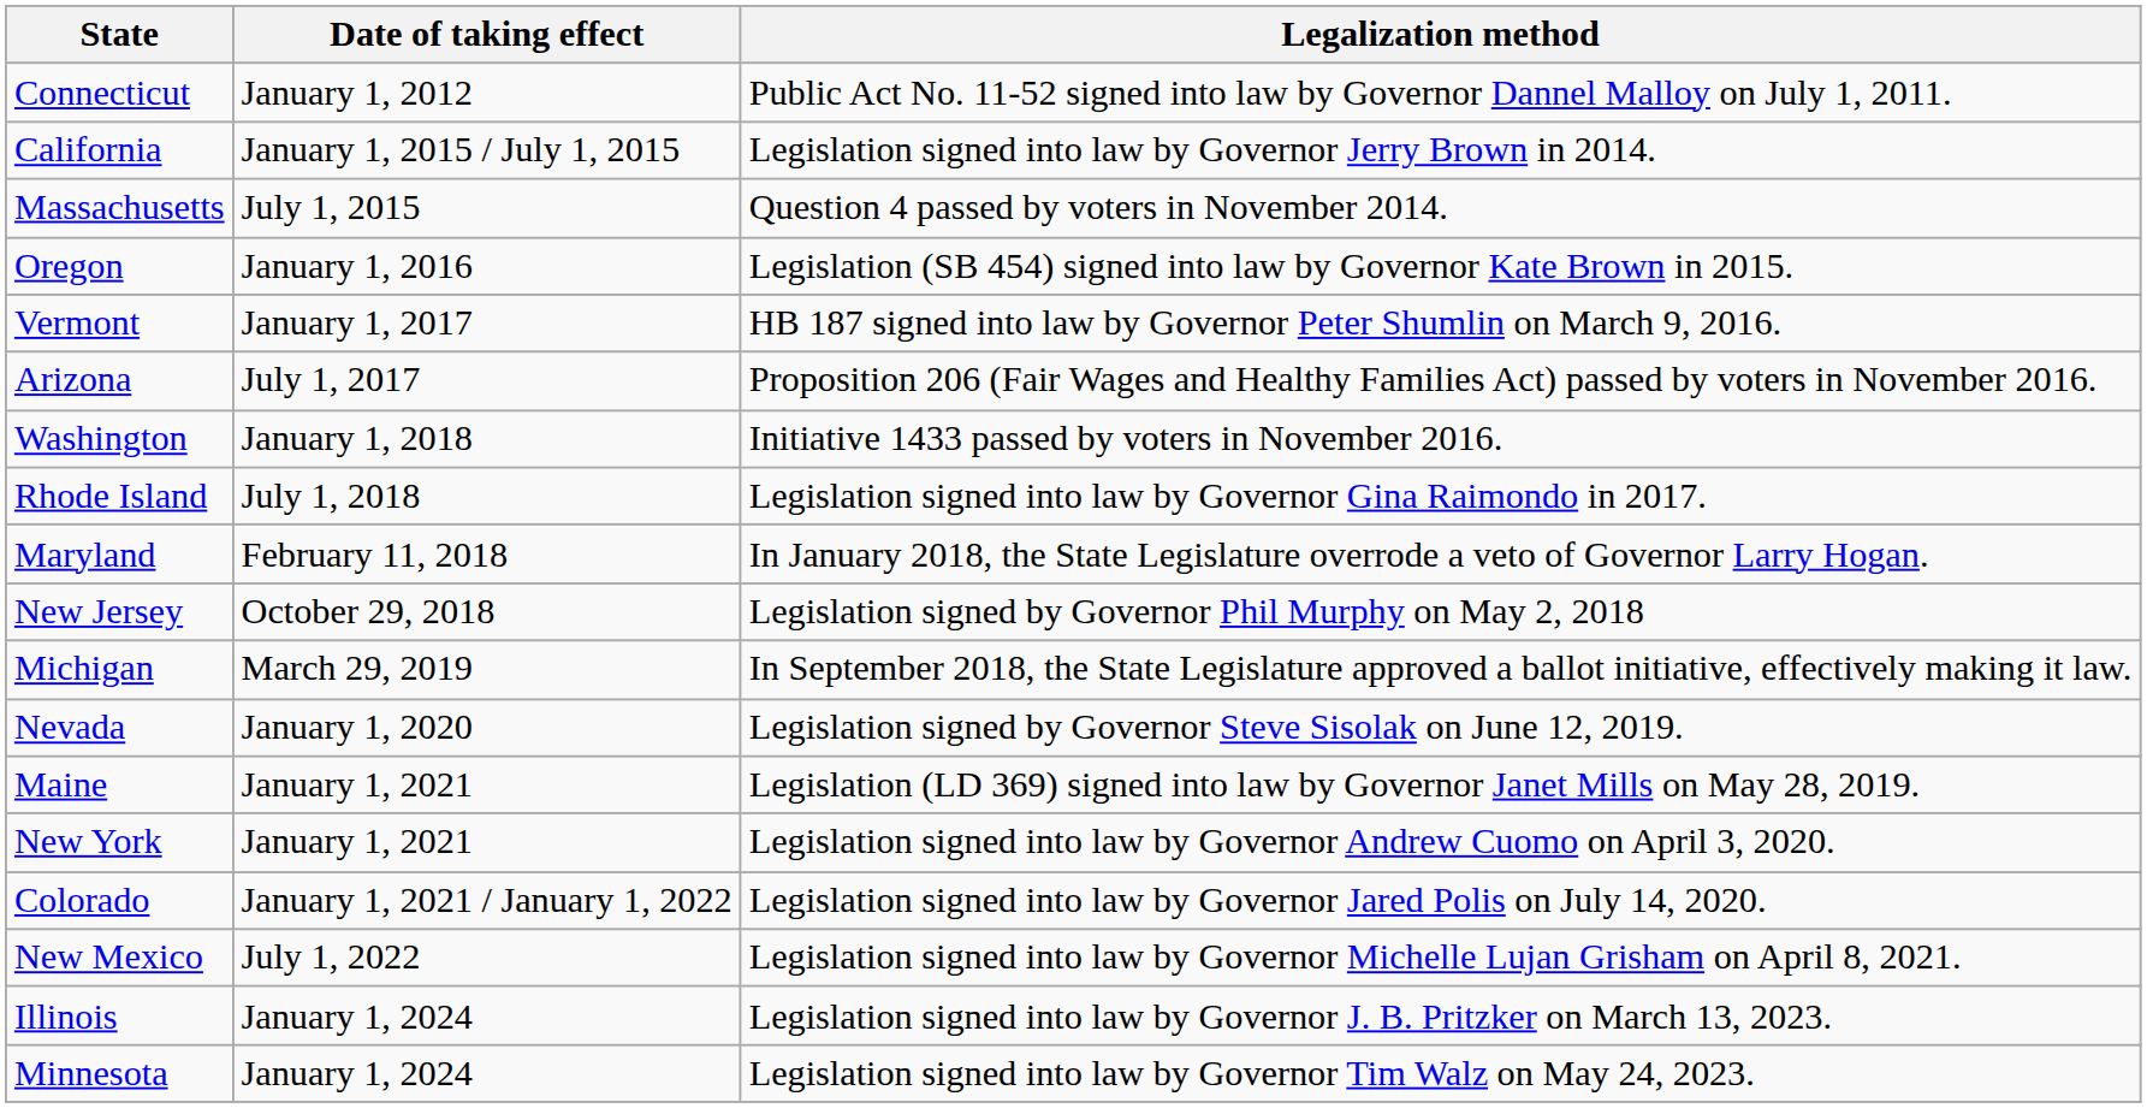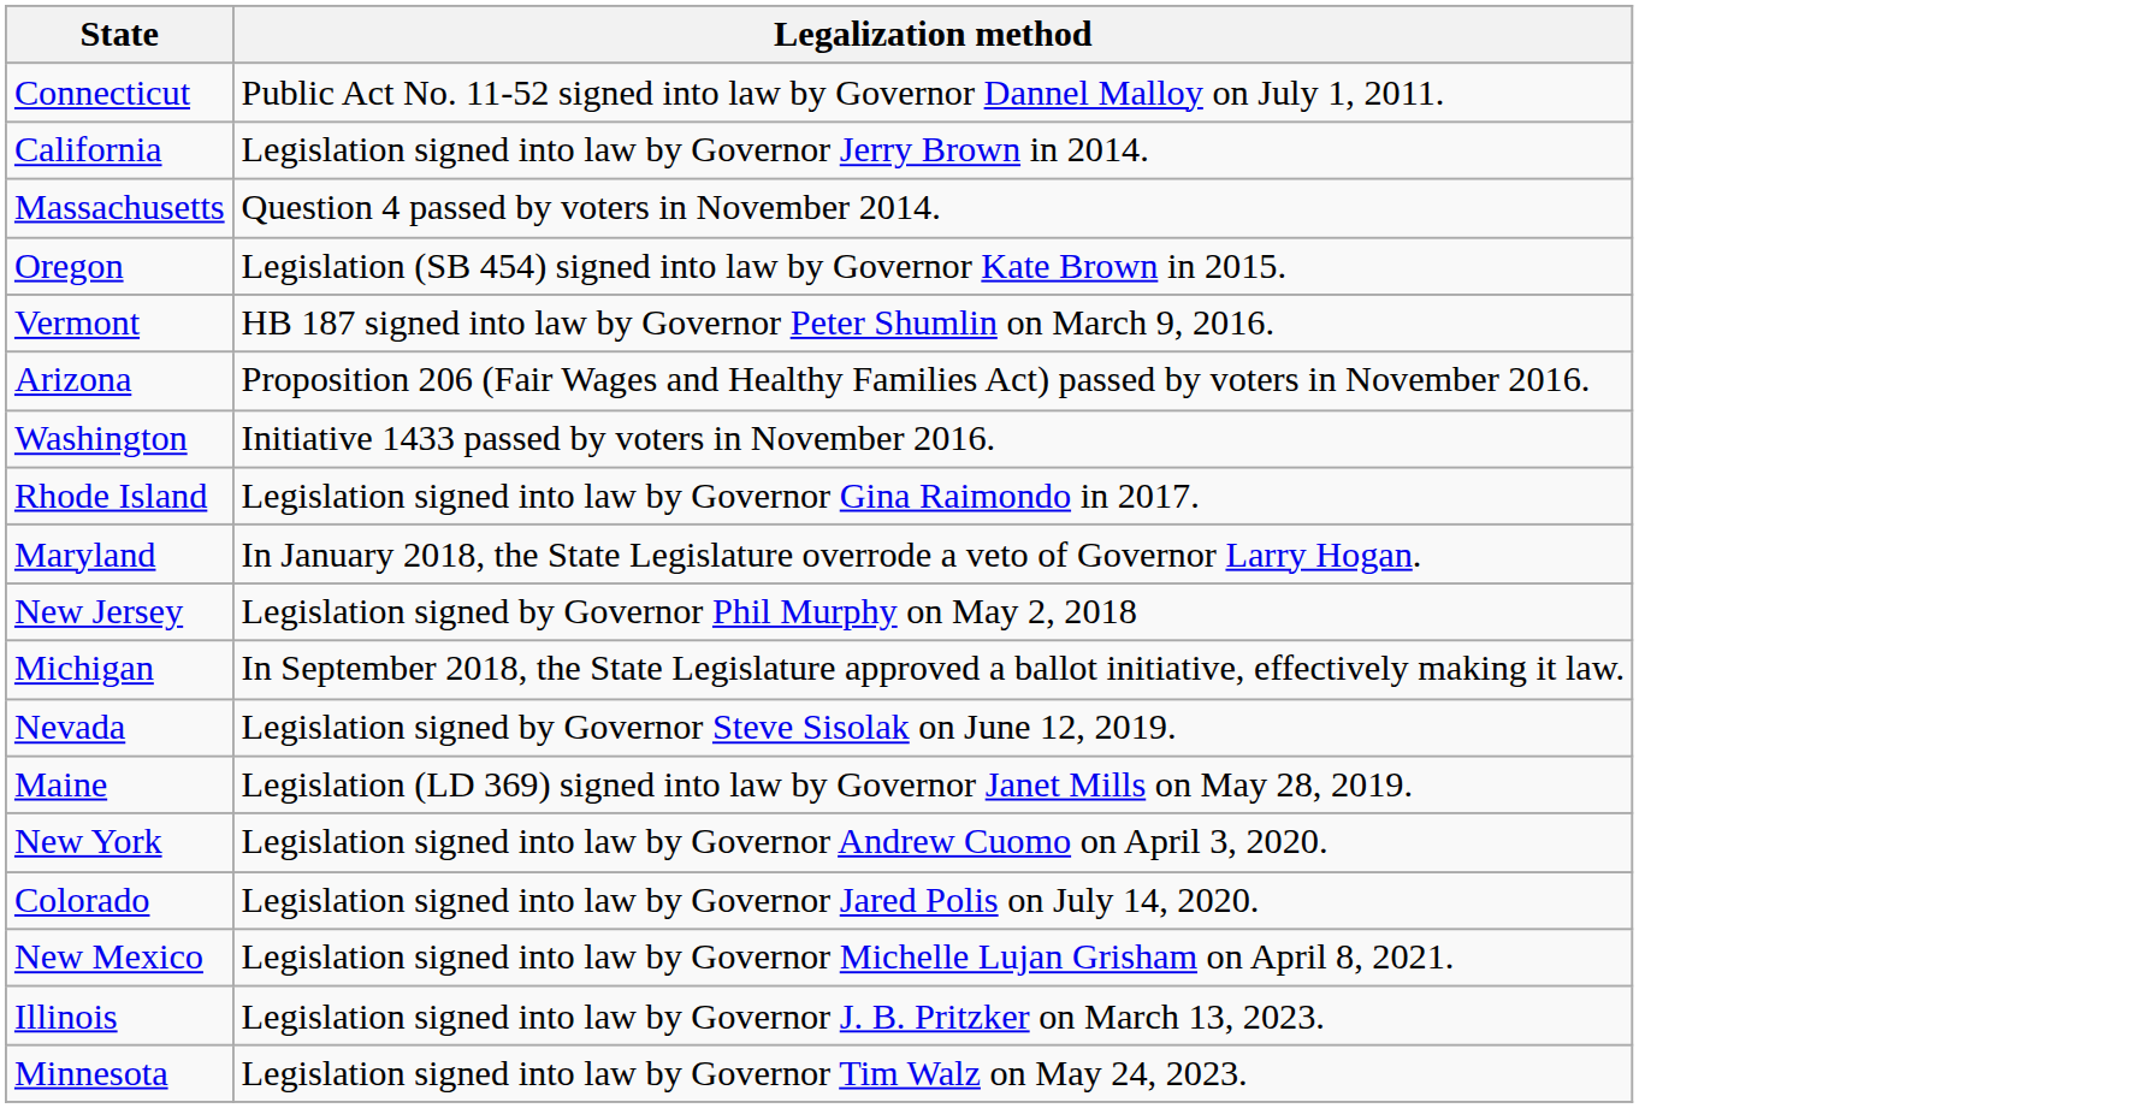- column: Date of taking effect | January 1, 2012 | January 1, 2015 / July 1, 2015 | July 1, 2015 | January 1, 2016 | January 1, 2017 | July 1, 2017 | January 1, 2018 | July 1, 2018 | February 11, 2018 | October 29, 2018 | March 29, 2019 | January 1, 2020 | January 1, 2021 | January 1, 2021 | January 1, 2021 / January 1, 2022 | July 1, 2022 | January 1, 2024 | January 1, 2024
